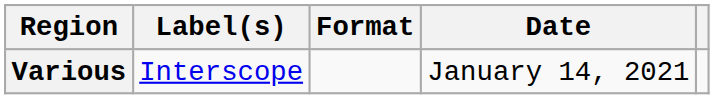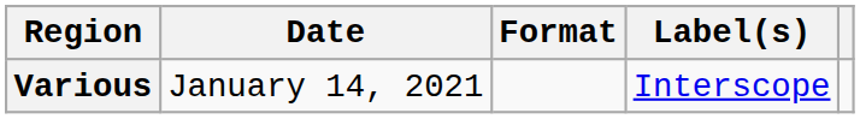columns swapped: Date <-> Label(s)
